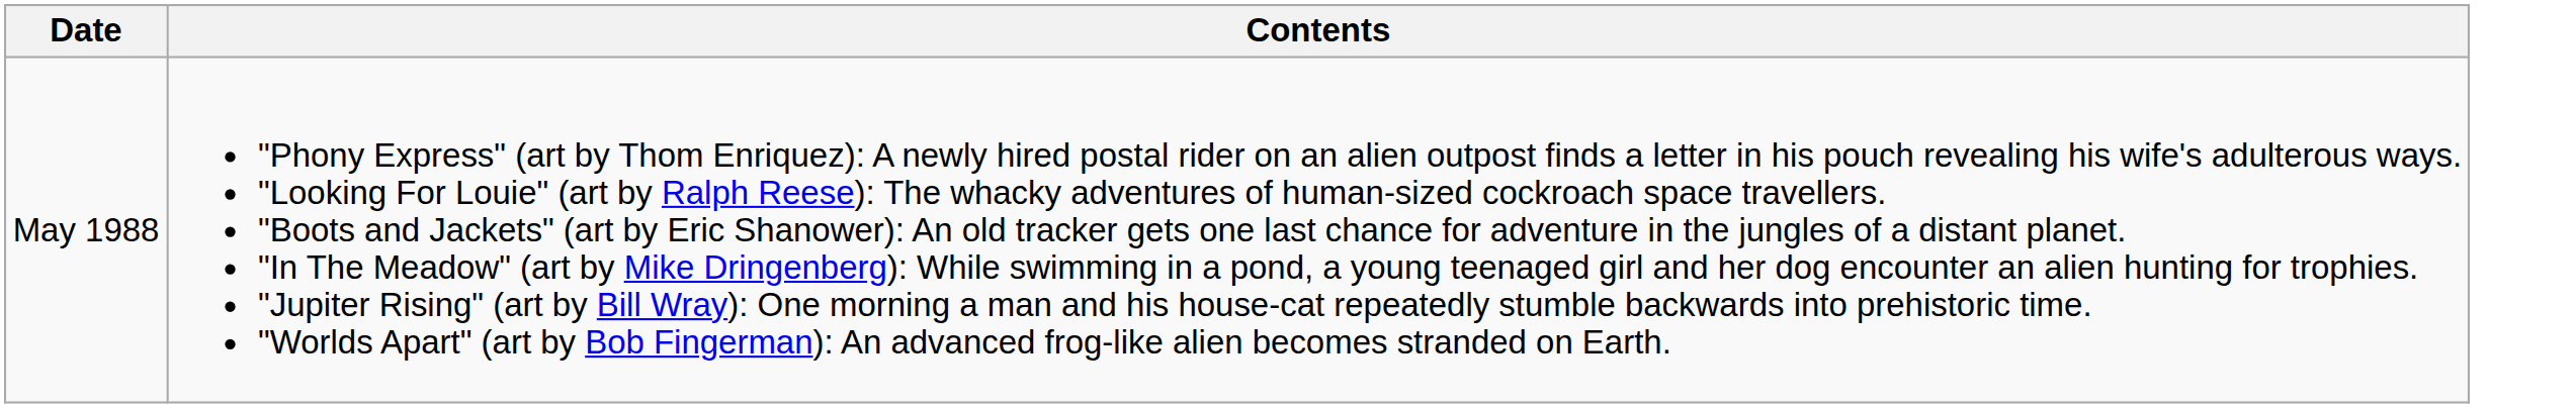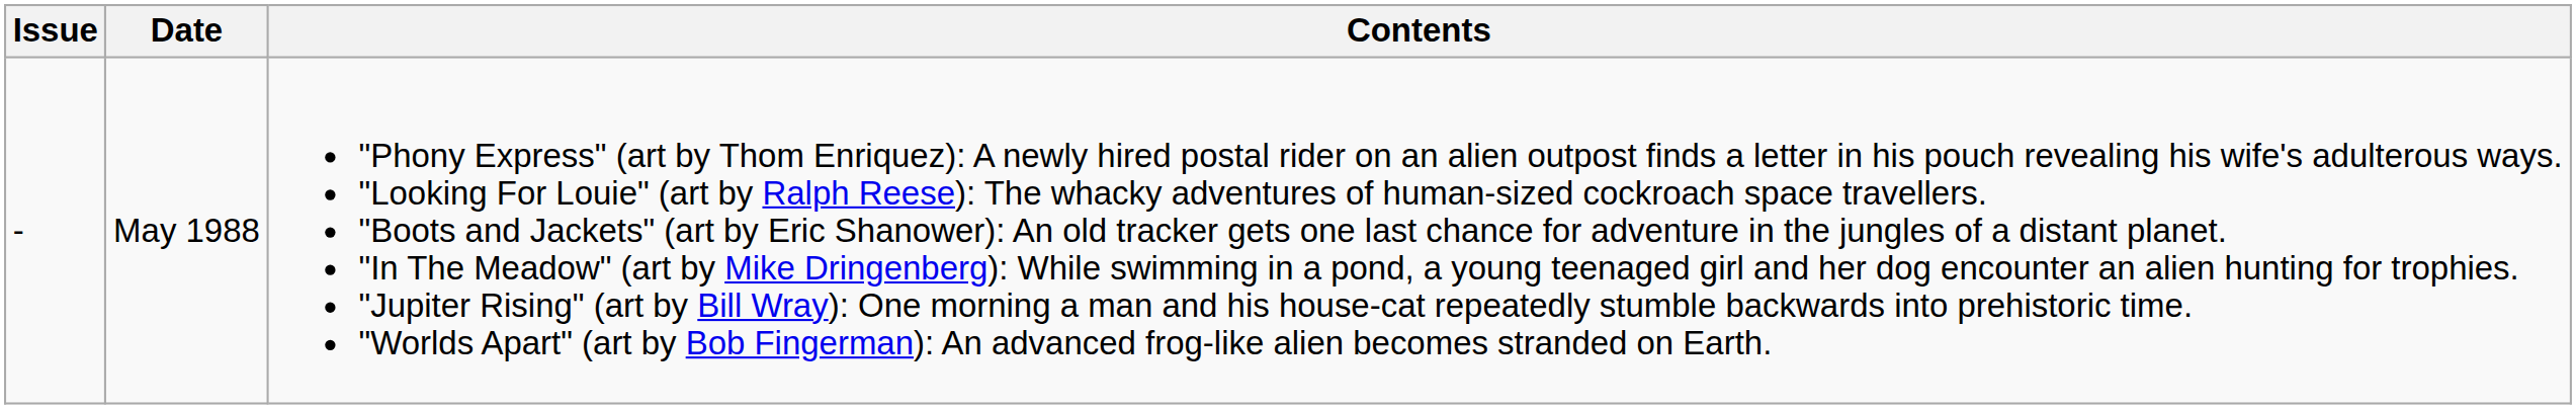+ column: Issue | -
